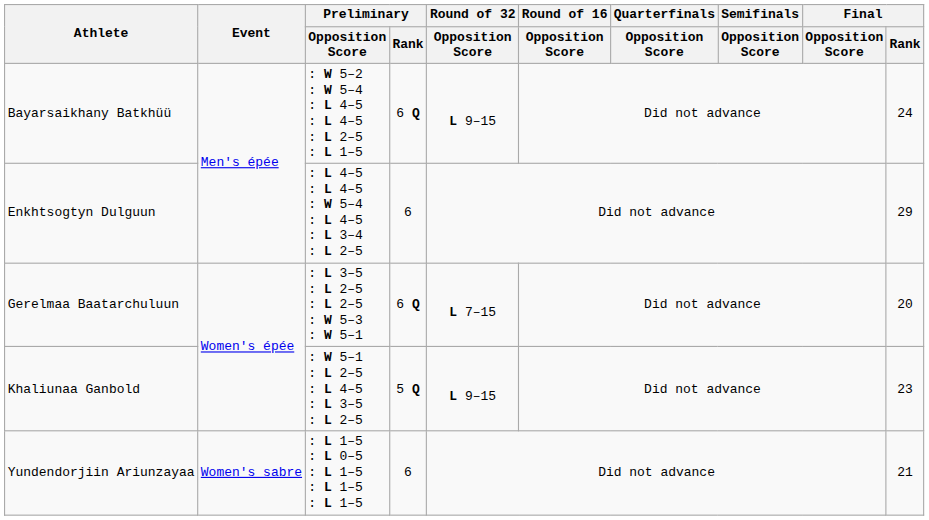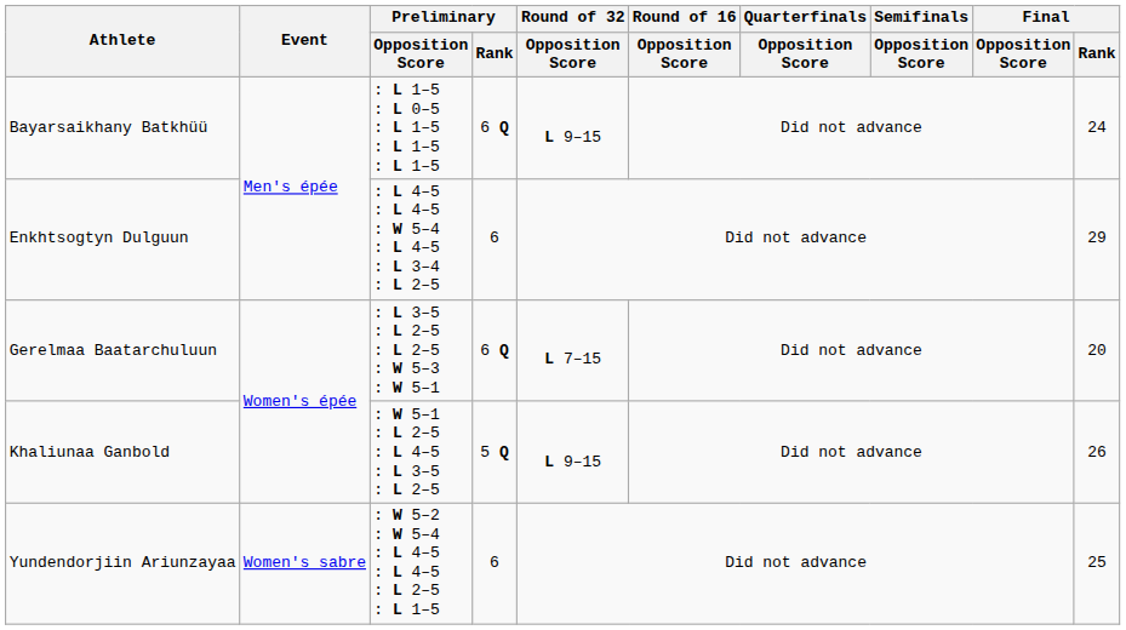Bayarsaikhany Batkhüü | Preliminary / Opposition Score: : W 5–2 : W 5–4 : L 4–5 : L 4–5 : L 2–5 : L 1–5 -> : L 1–5 : L 0–5 : L 1–5 : L 1–5 : L 1–5
Khaliunaa Ganbold | Final / Rank: 23 -> 26
Yundendorjiin Ariunzayaa | Preliminary / Opposition Score: : L 1–5 : L 0–5 : L 1–5 : L 1–5 : L 1–5 -> : W 5–2 : W 5–4 : L 4–5 : L 4–5 : L 2–5 : L 1–5
Yundendorjiin Ariunzayaa | Final / Rank: 21 -> 25
